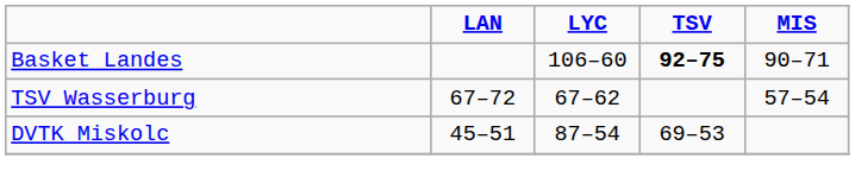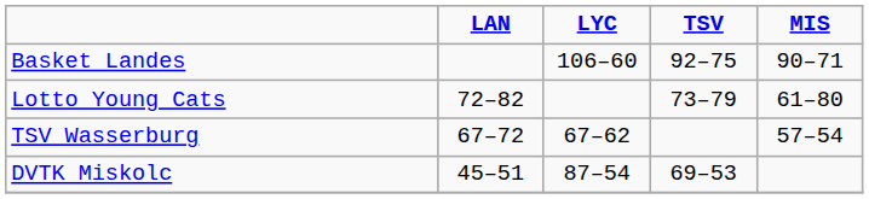Basket Landes | TSV: bold -> normal
+ row: Lotto Young Cats | 72–82 | 73–79 | 61–80
